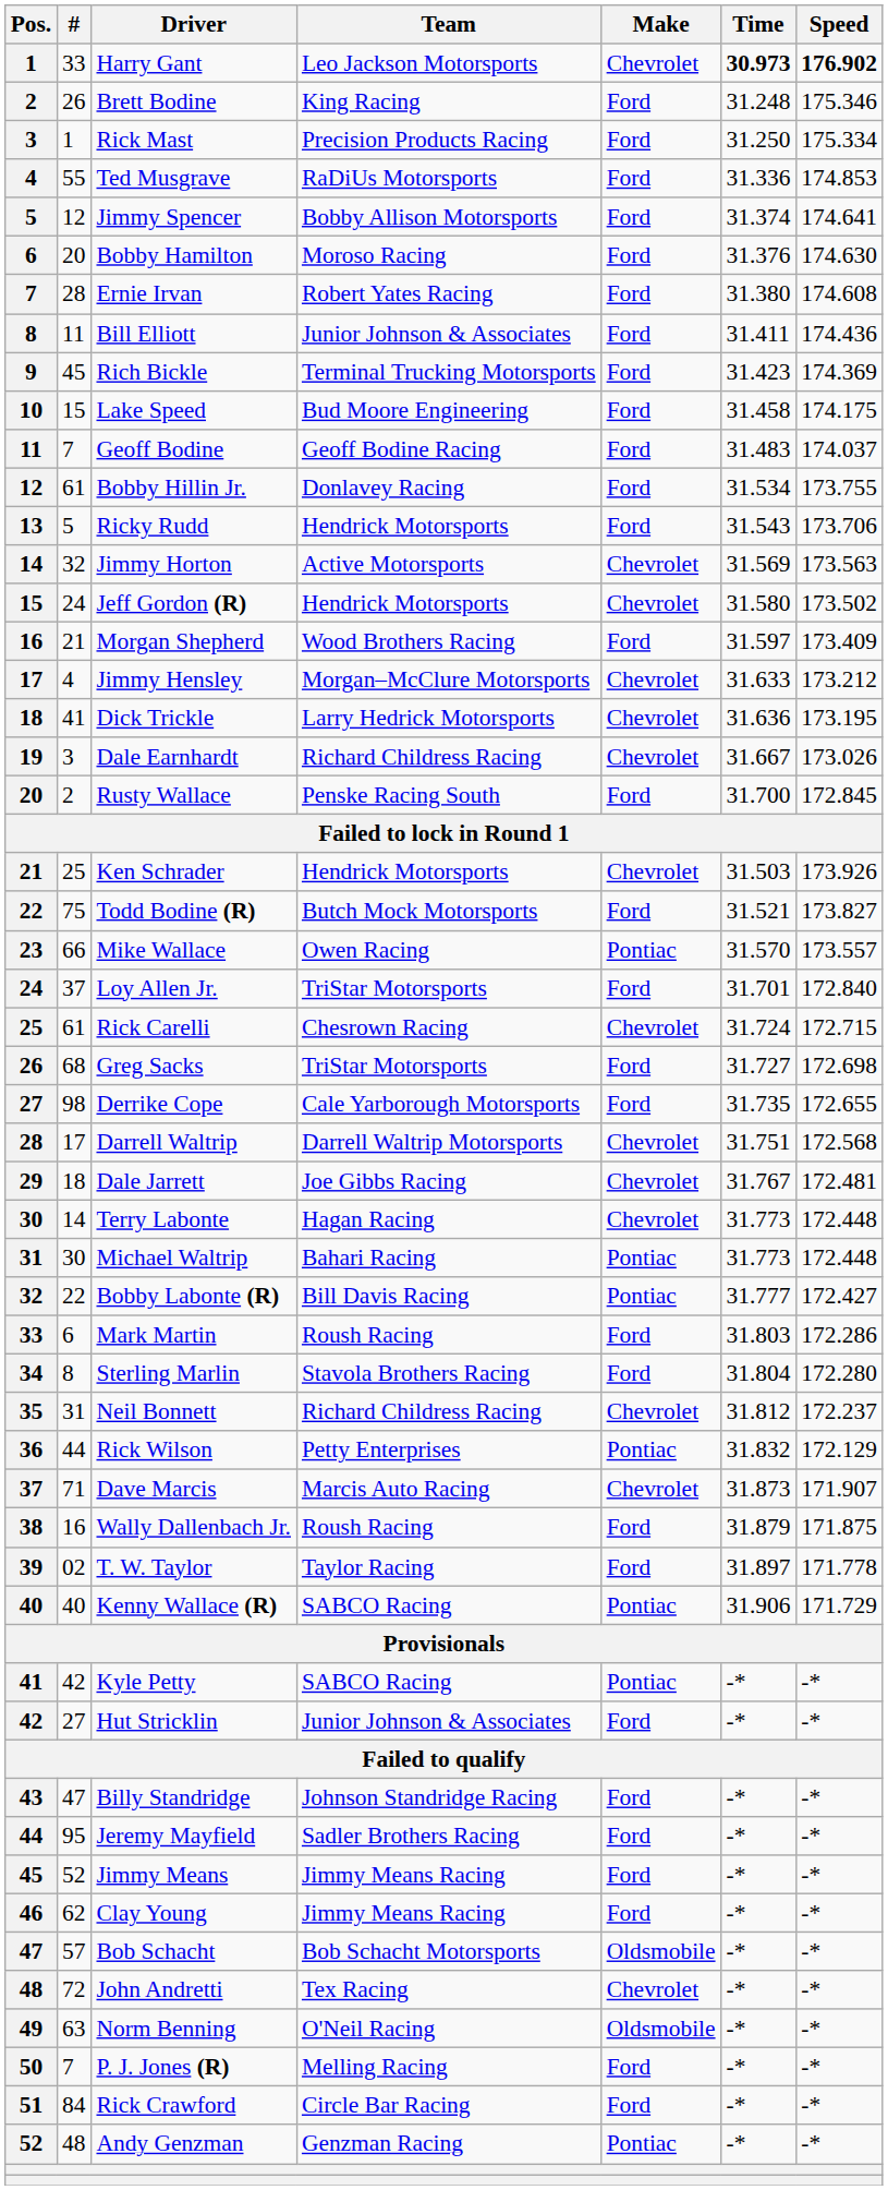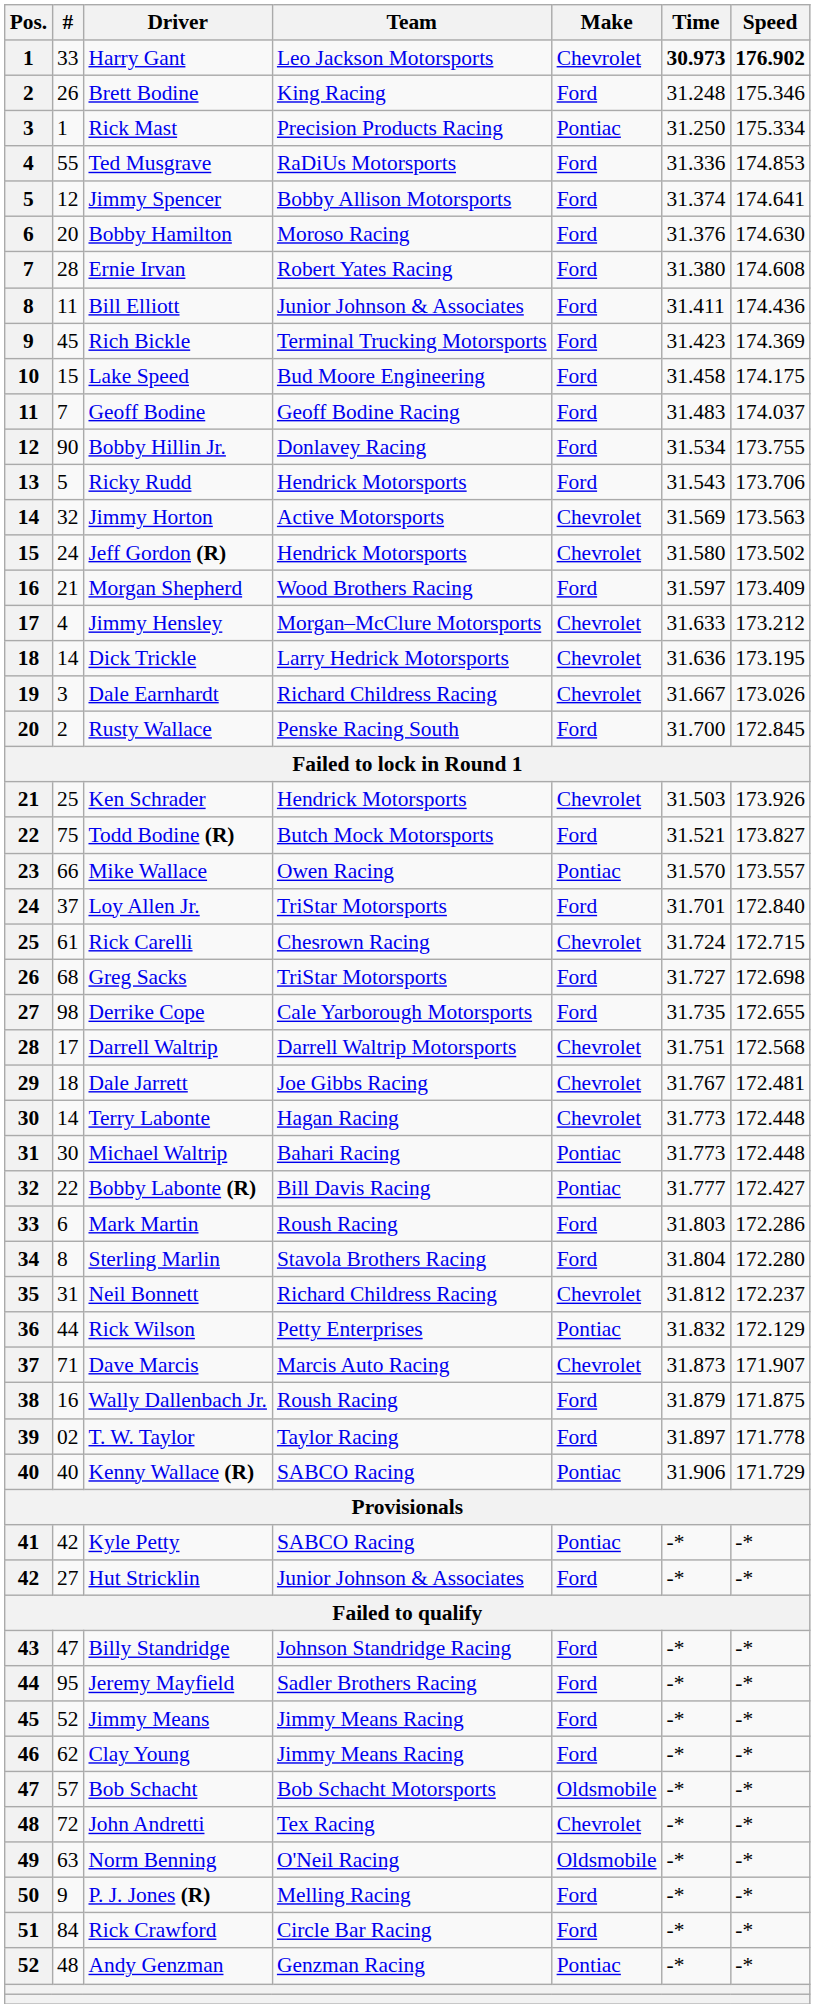Rick Mast | Make: Ford -> Pontiac
Bobby Hillin Jr. | #: 61 -> 90
Dick Trickle | #: 41 -> 14
P. J. Jones (R) | #: 7 -> 9
